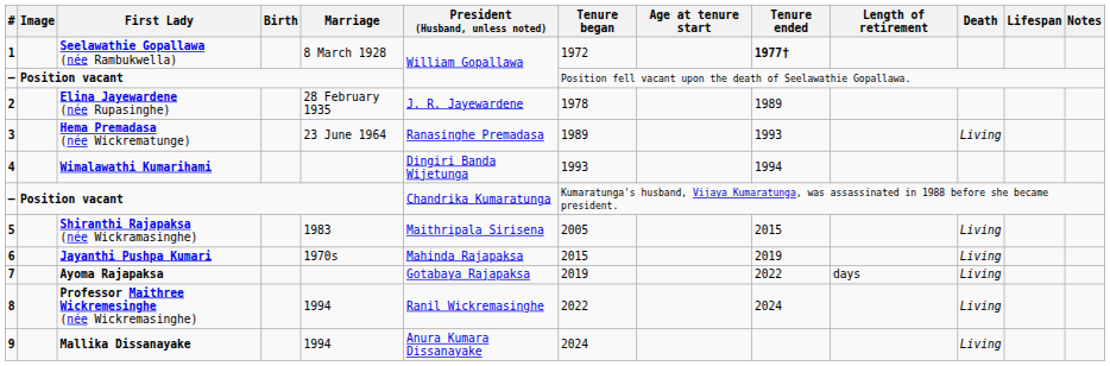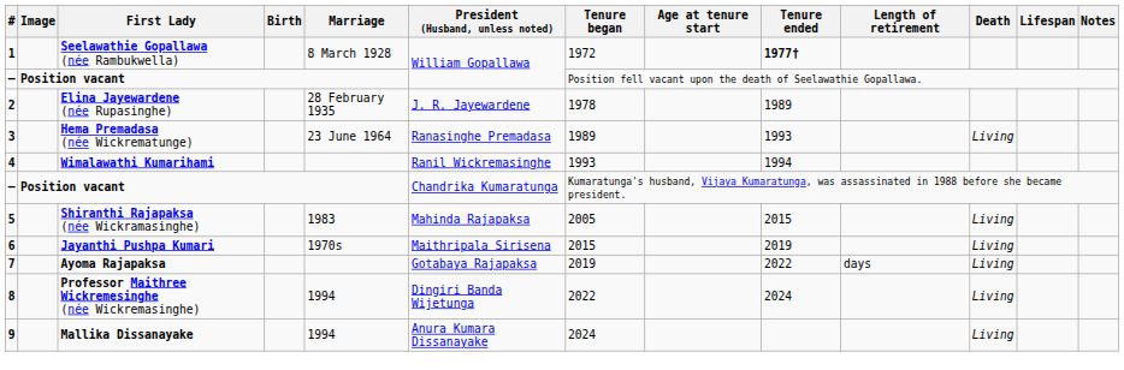Wimalawathi Kumarihami | President (Husband, unless noted): Dingiri Banda Wijetunga -> Ranil Wickremasinghe
Shiranthi Rajapaksa (née Wickramasinghe) | President (Husband, unless noted): Maithripala Sirisena -> Mahinda Rajapaksa
Jayanthi Pushpa Kumari | President (Husband, unless noted): Mahinda Rajapaksa -> Maithripala Sirisena
Professor Maithree Wickremesinghe (née Wickremasinghe) | President (Husband, unless noted): Ranil Wickremasinghe -> Dingiri Banda Wijetunga
